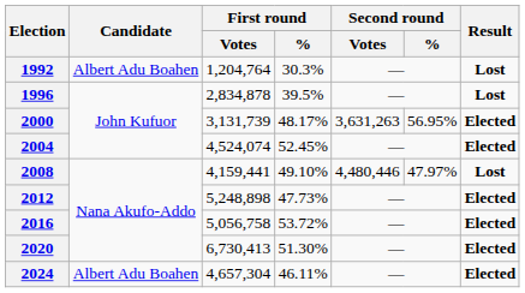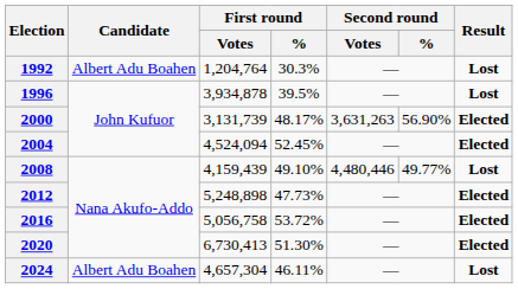1996 | First round / Votes: 2,834,878 -> 3,934,878
2000 | Second round / %: 56.95% -> 56.90%
2004 | First round / Votes: 4,524,074 -> 4,524,094
2008 | First round / Votes: 4,159,441 -> 4,159,439
2008 | Second round / %: 47.97% -> 49.77%
2024 | Result: Elected -> Lost
